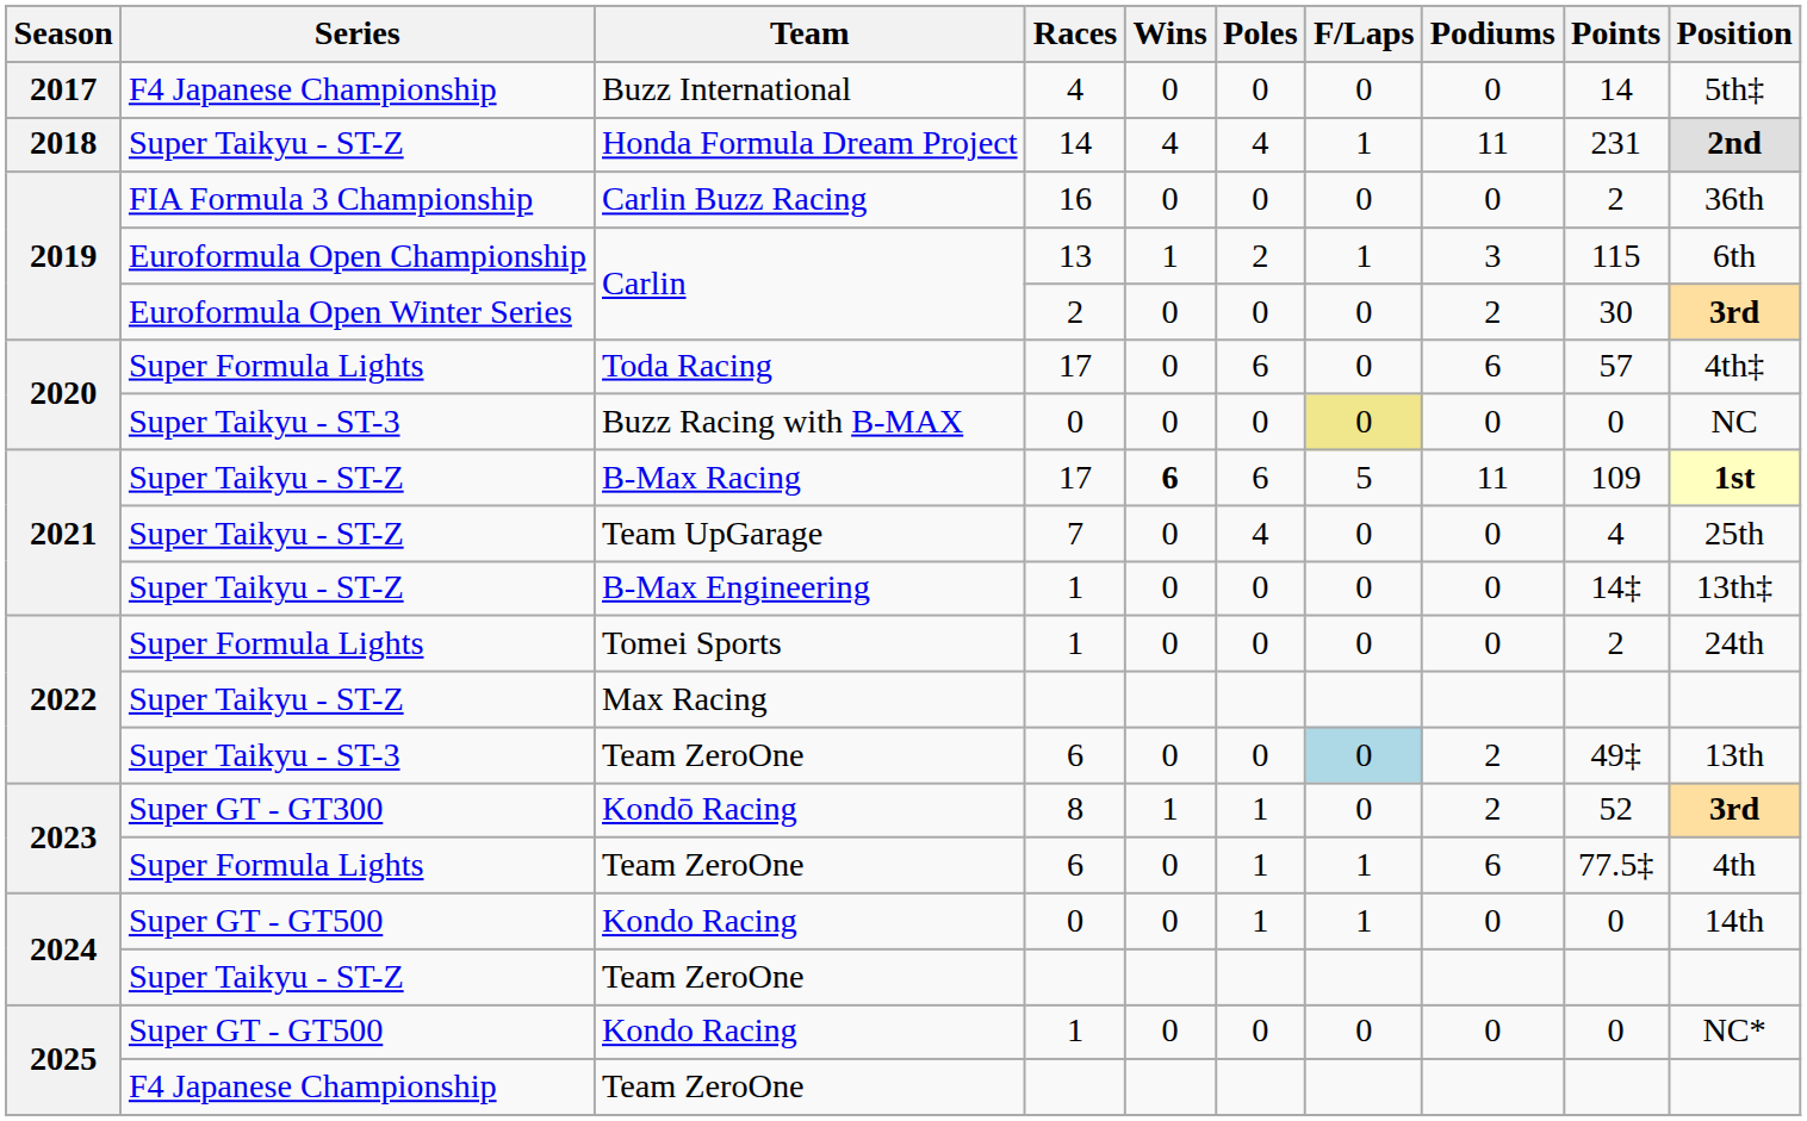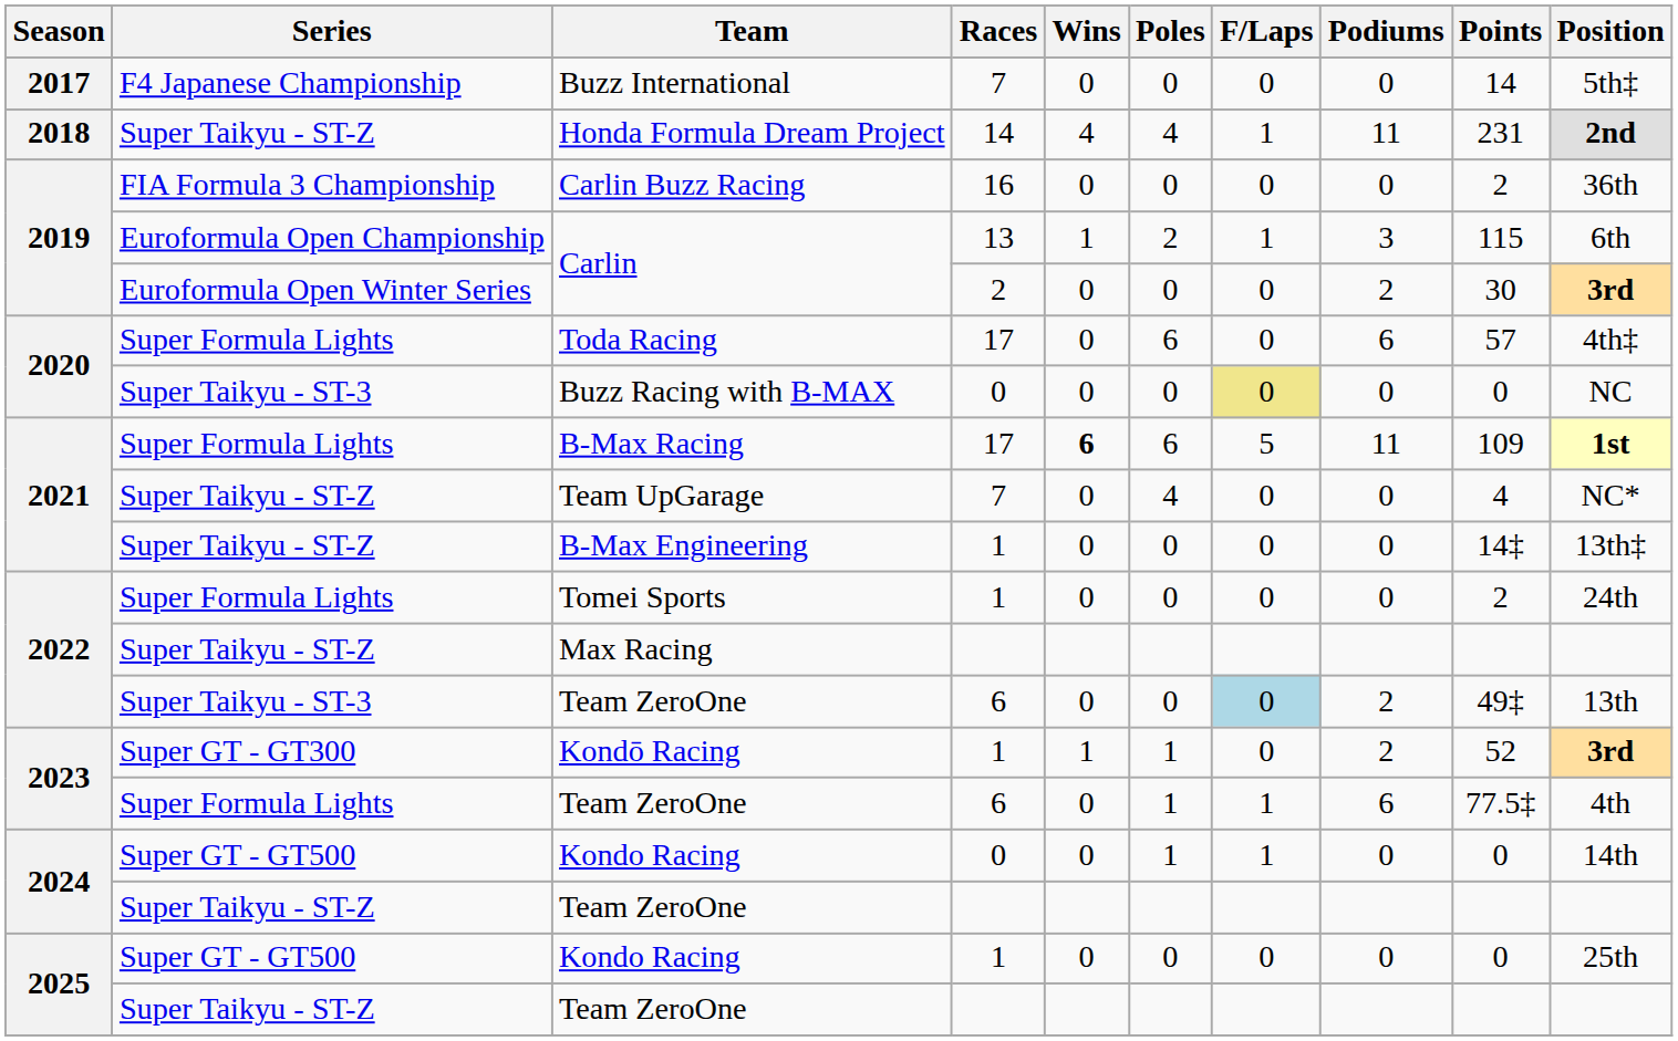Buzz International | Races: 4 -> 7
B-Max Racing | Series: Super Taikyu - ST-Z -> Super Formula Lights
Team UpGarage | Position: 25th -> NC*
Kondō Racing | Races: 8 -> 1
2025 / Kondo Racing | Position: NC* -> 25th
2025 / Team ZeroOne | Series: F4 Japanese Championship -> Super Taikyu - ST-Z
